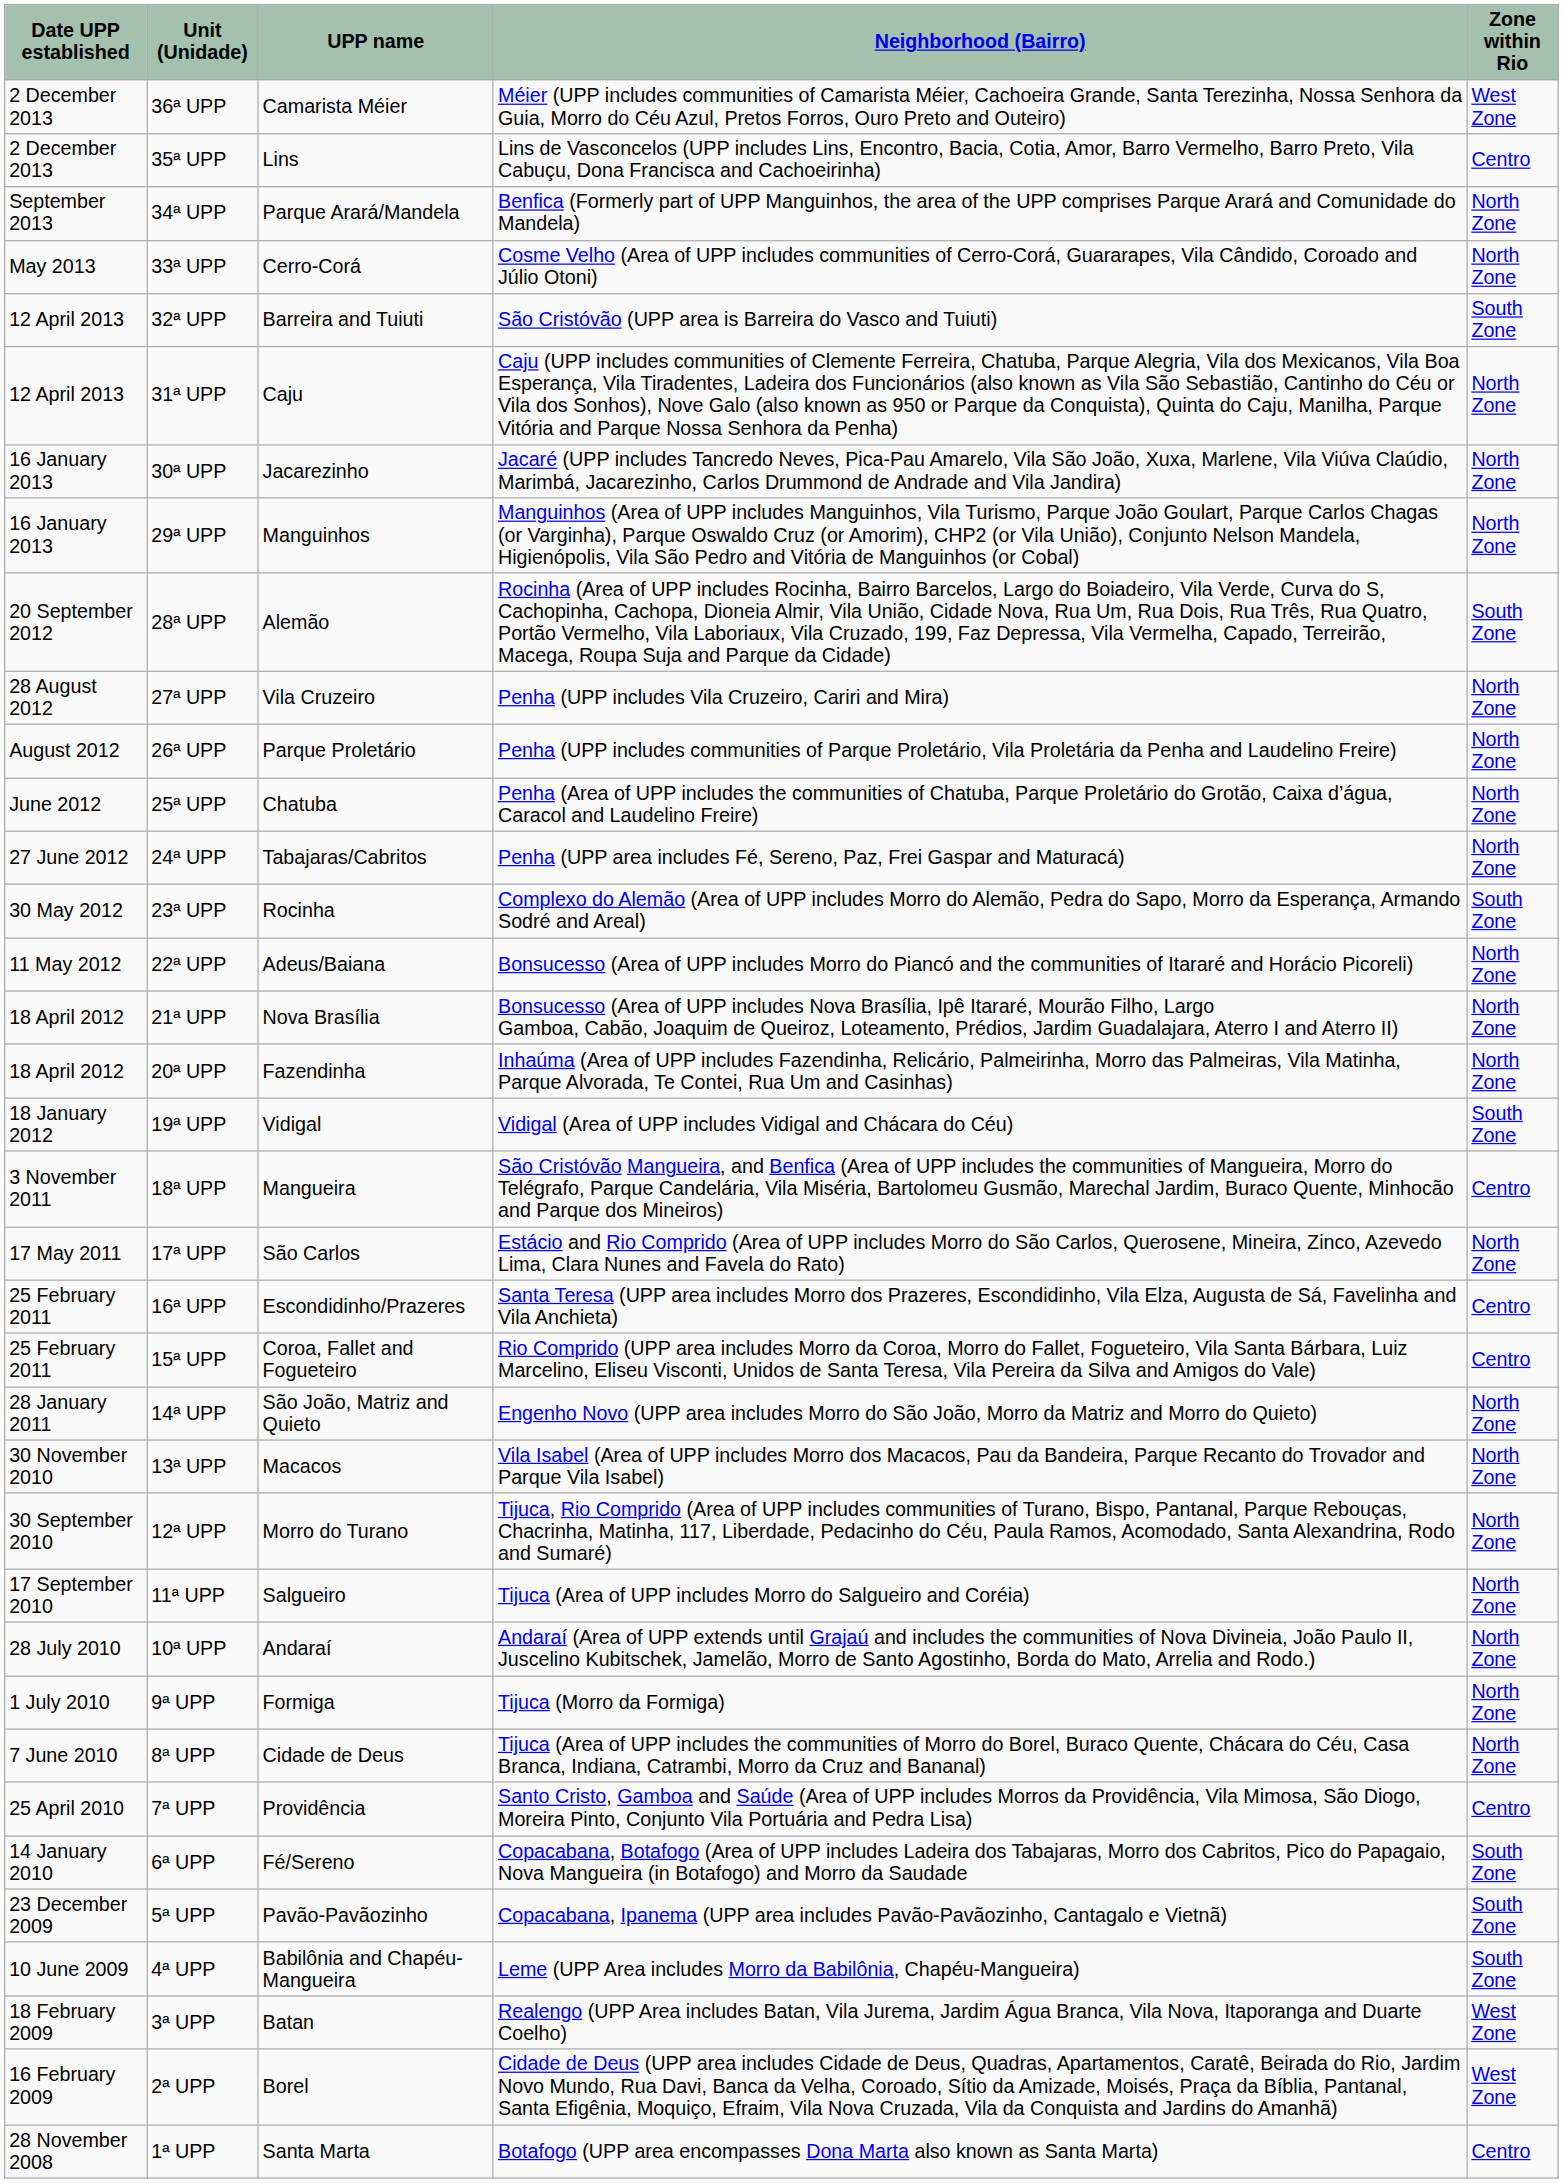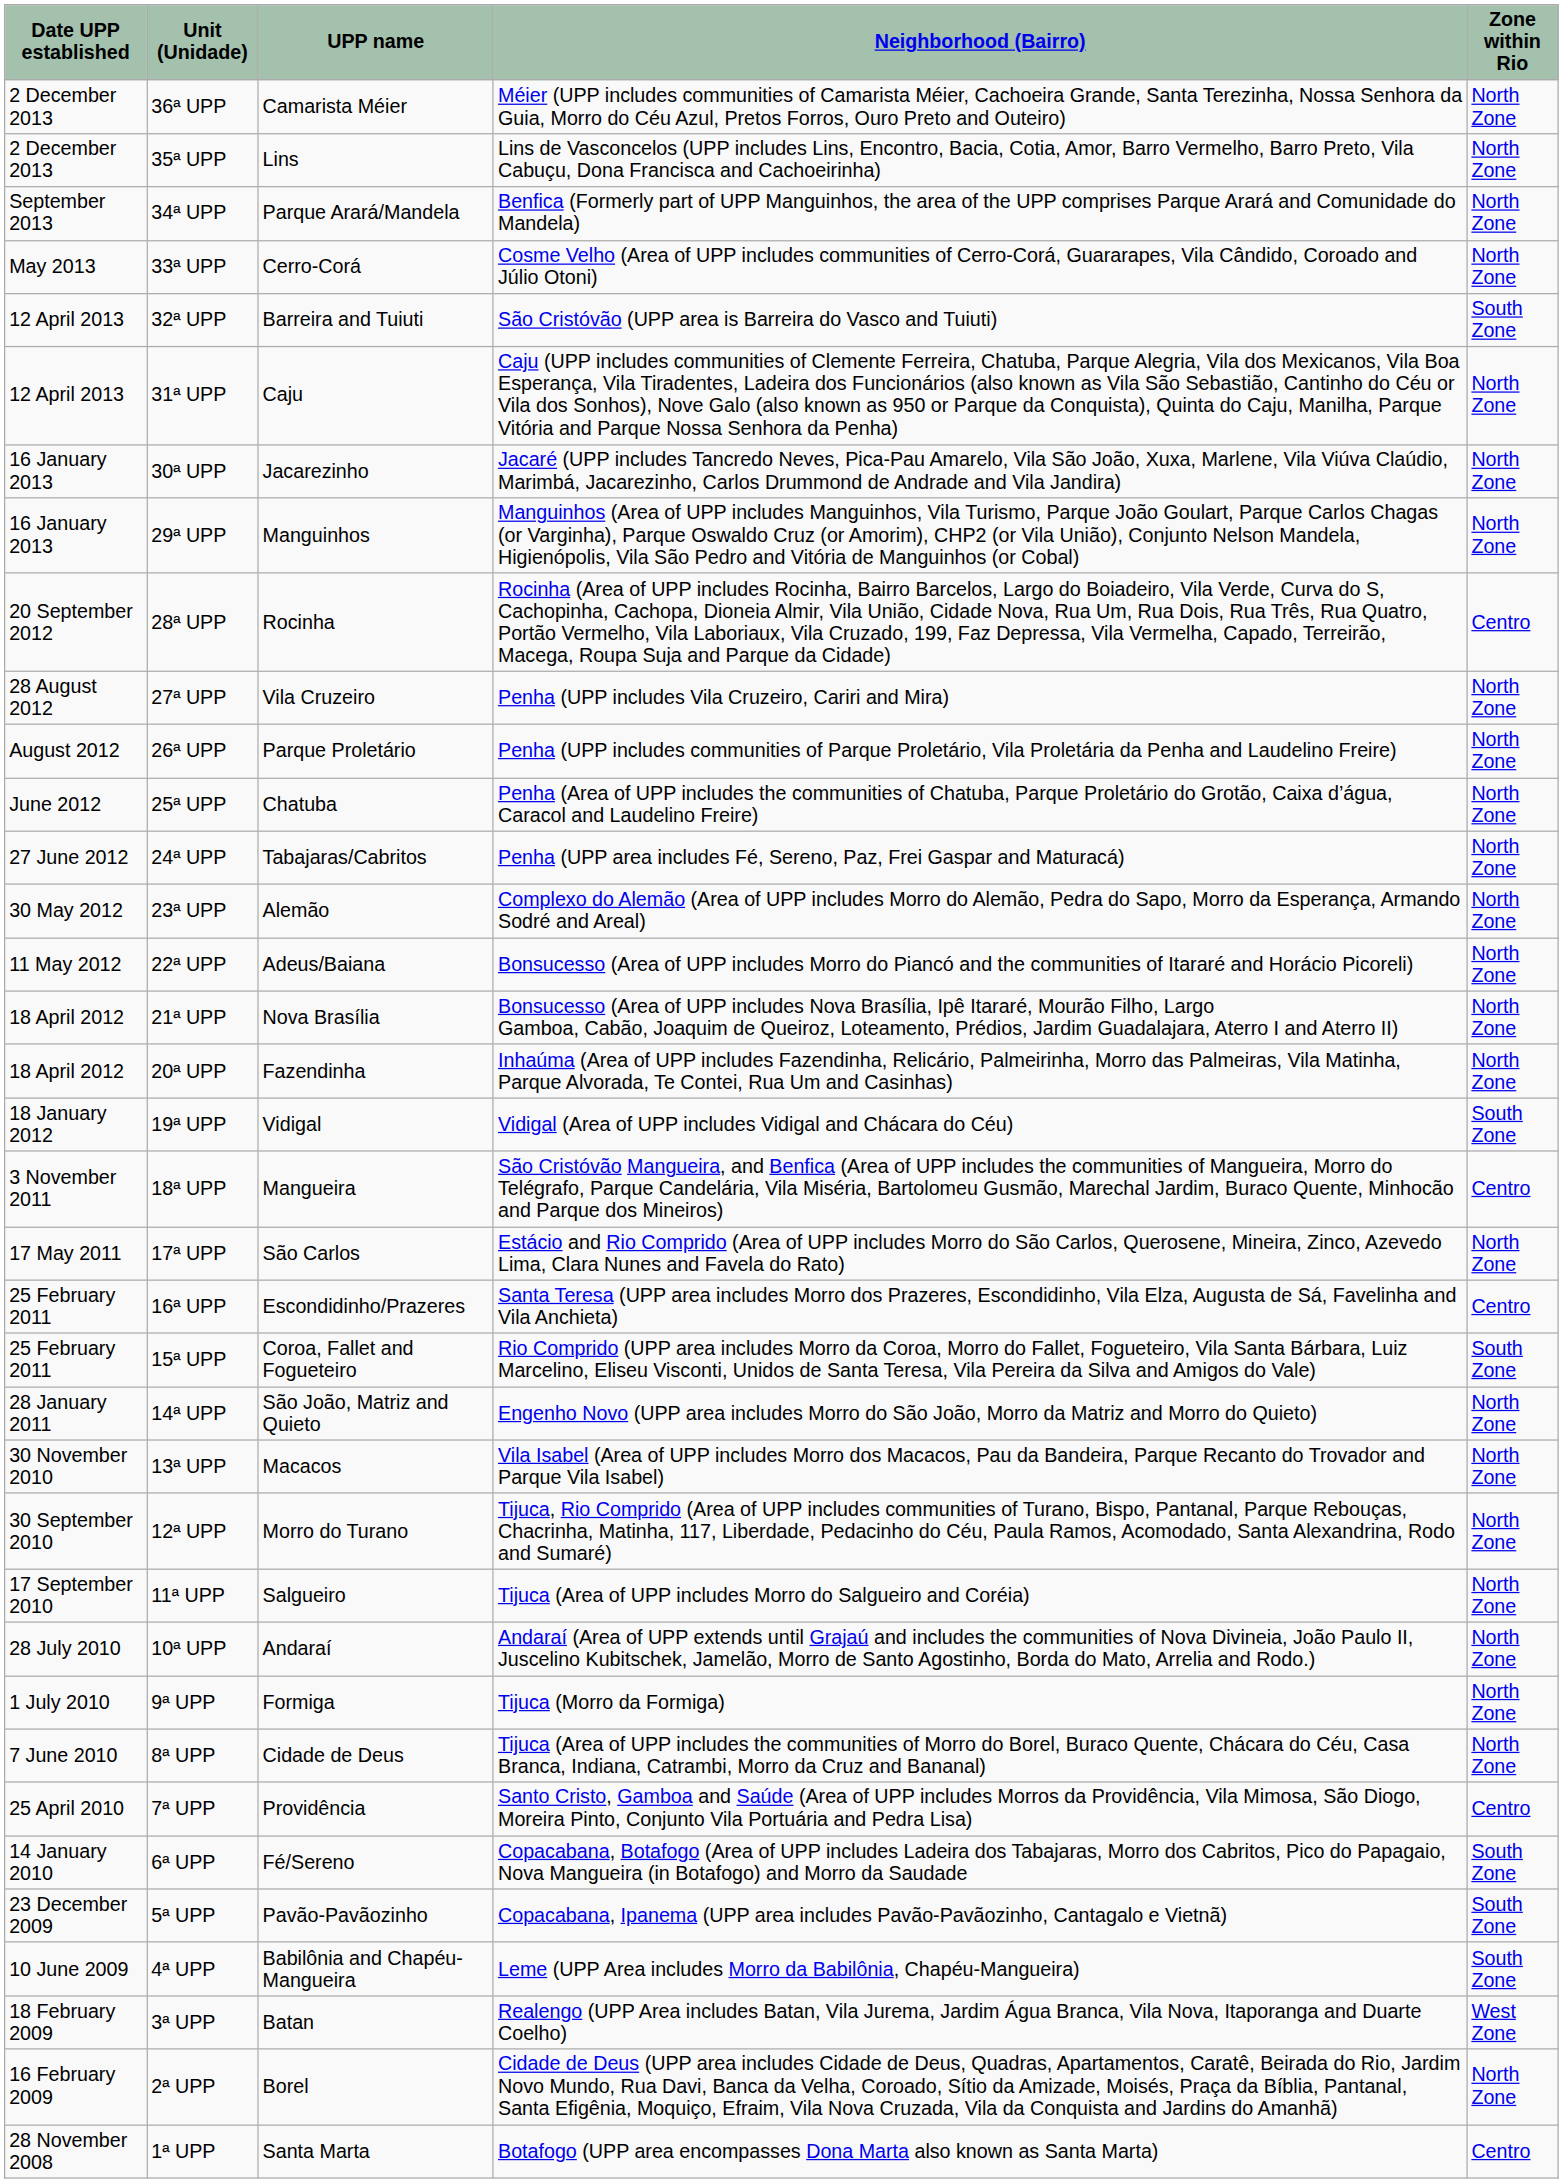36ª UPP | Zone within Rio: West Zone -> North Zone
35ª UPP | Zone within Rio: Centro -> North Zone
28ª UPP | UPP name: Alemão -> Rocinha
28ª UPP | Zone within Rio: South Zone -> Centro
23ª UPP | UPP name: Rocinha -> Alemão
23ª UPP | Zone within Rio: South Zone -> North Zone
15ª UPP | Zone within Rio: Centro -> South Zone
2ª UPP | Zone within Rio: West Zone -> North Zone
